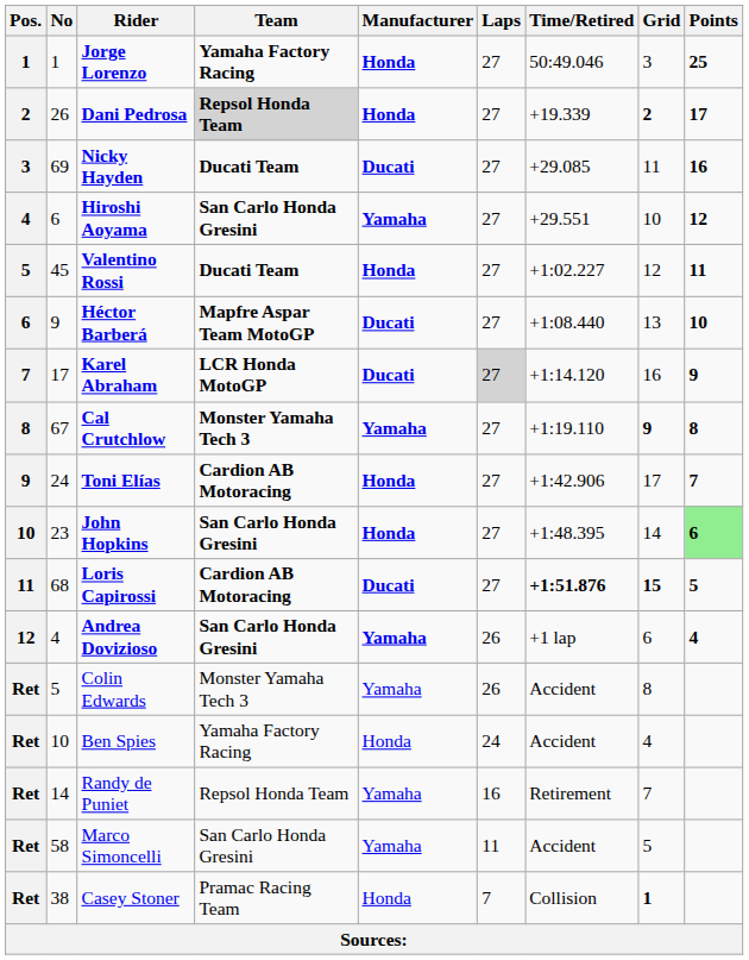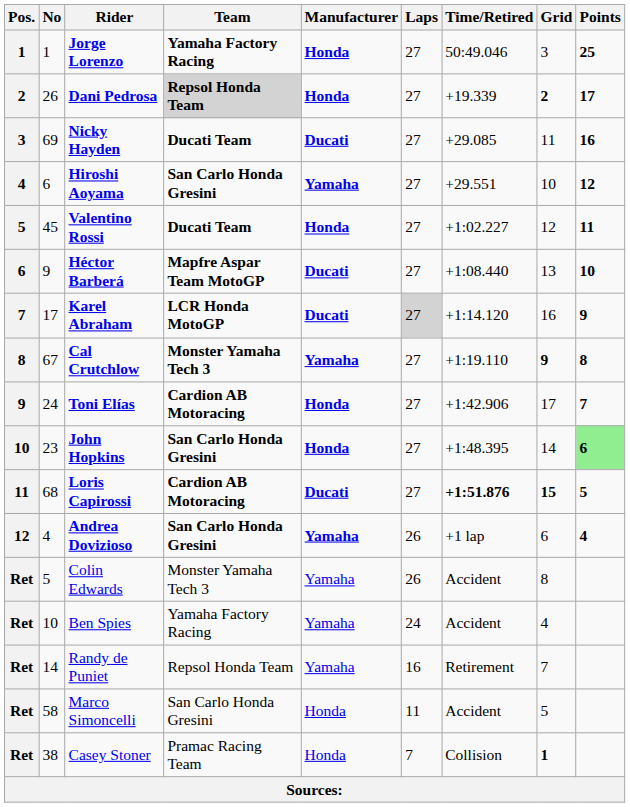Ben Spies | Manufacturer: Honda -> Yamaha
Marco Simoncelli | Manufacturer: Yamaha -> Honda
